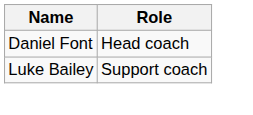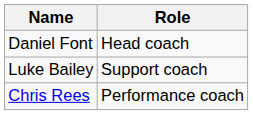+ row: Chris Rees | Performance coach
